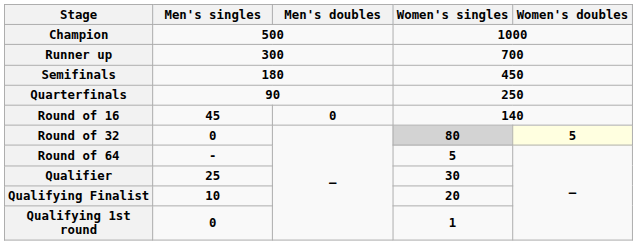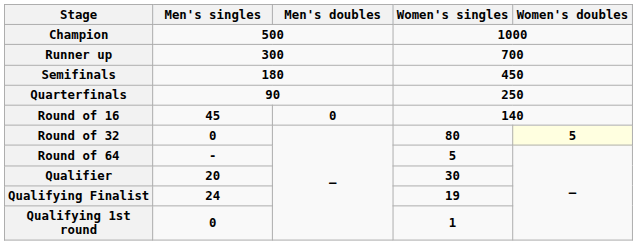Round of 32 | Women's singles: lightgrey background -> no background
Qualifier | Men's singles: 25 -> 20
Qualifying Finalist | Men's singles: 10 -> 24
Qualifying Finalist | Women's singles: 20 -> 19
